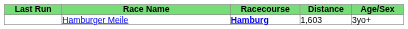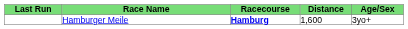Hamburger Meile | Distance: 1,603 -> 1,600
